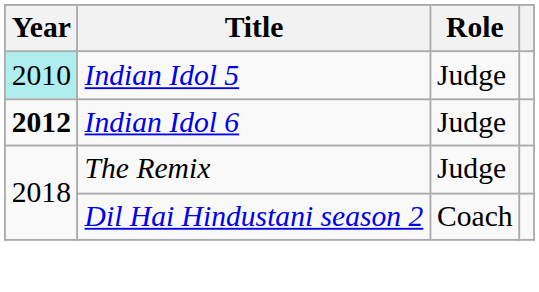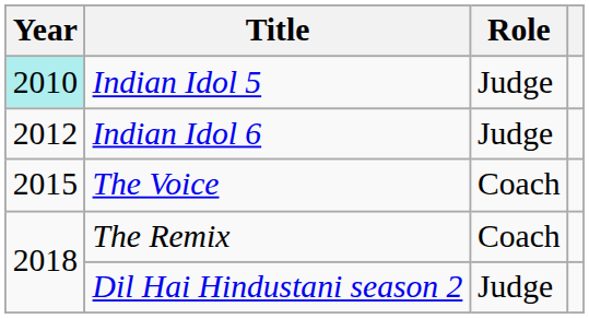Indian Idol 6 | Year: bold -> normal
+ row: 2015 | The Voice | Coach
The Remix | Role: Judge -> Coach
Dil Hai Hindustani season 2 | Role: Coach -> Judge
